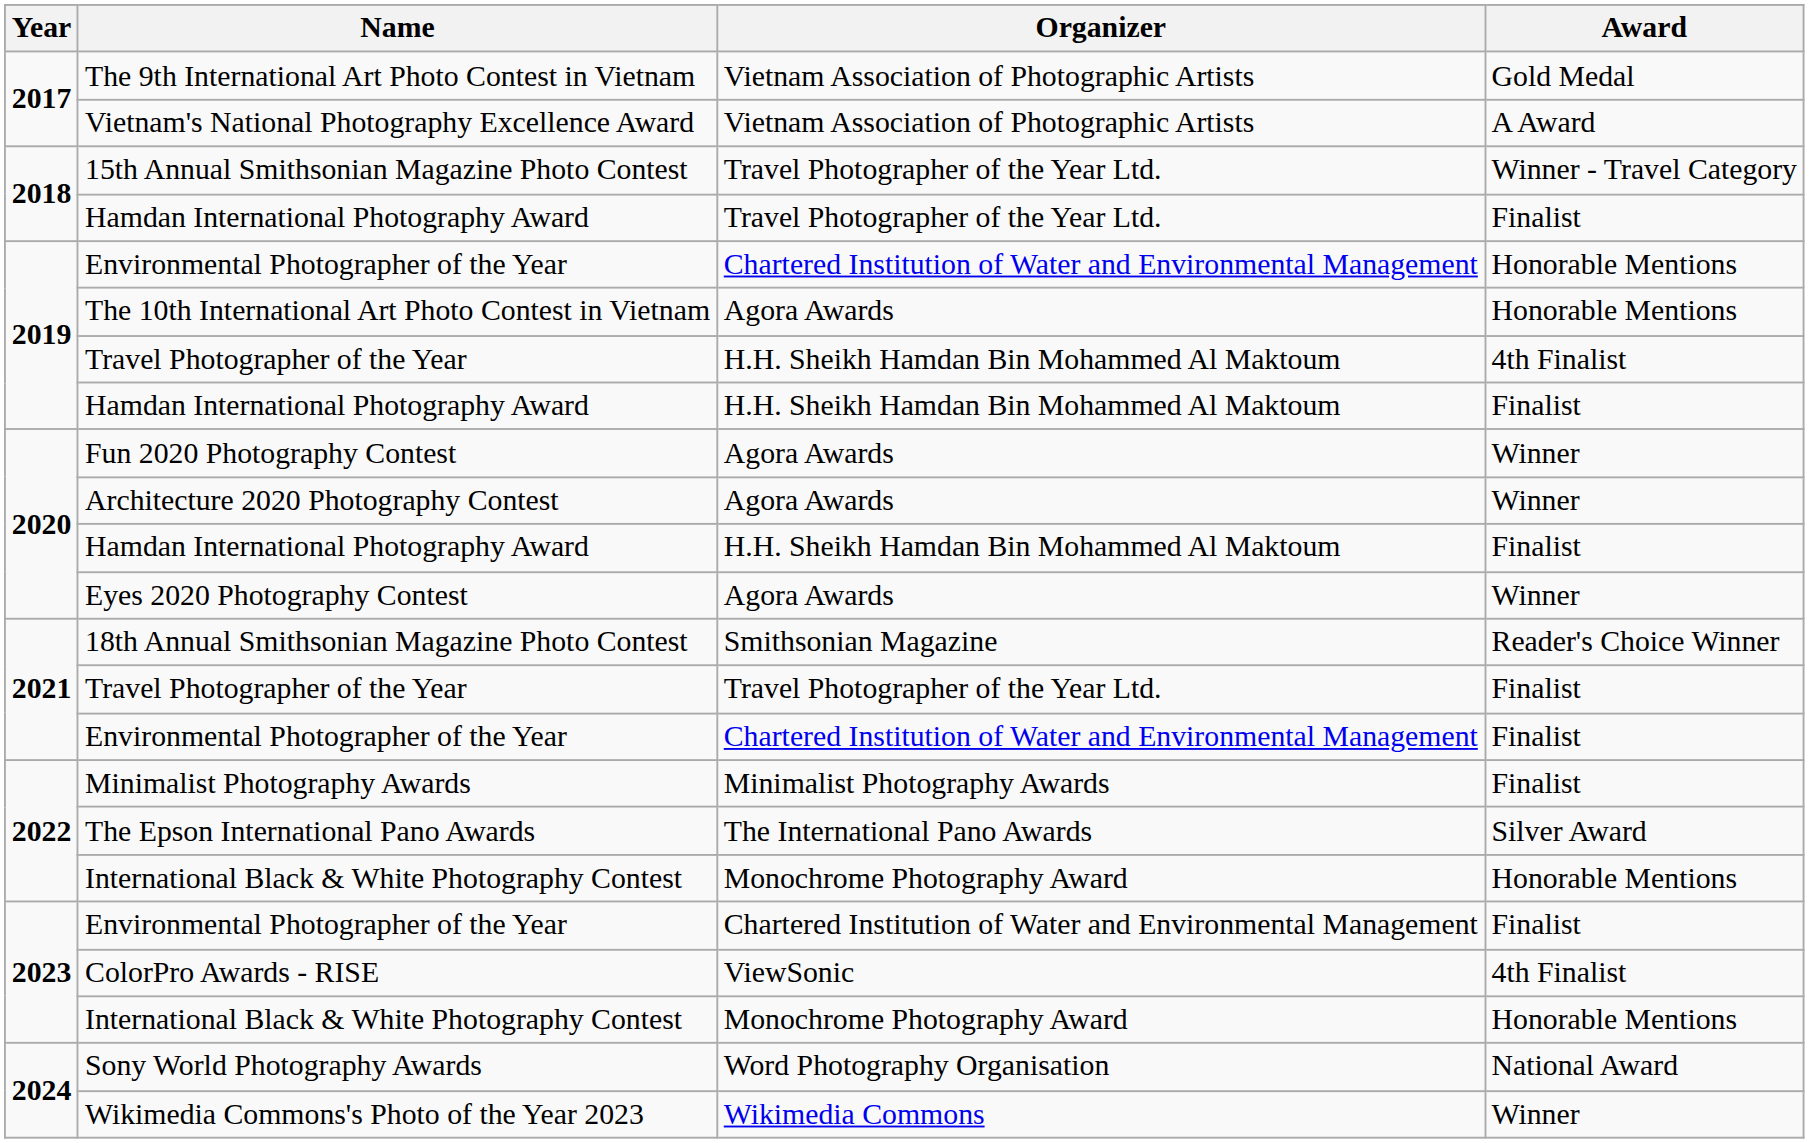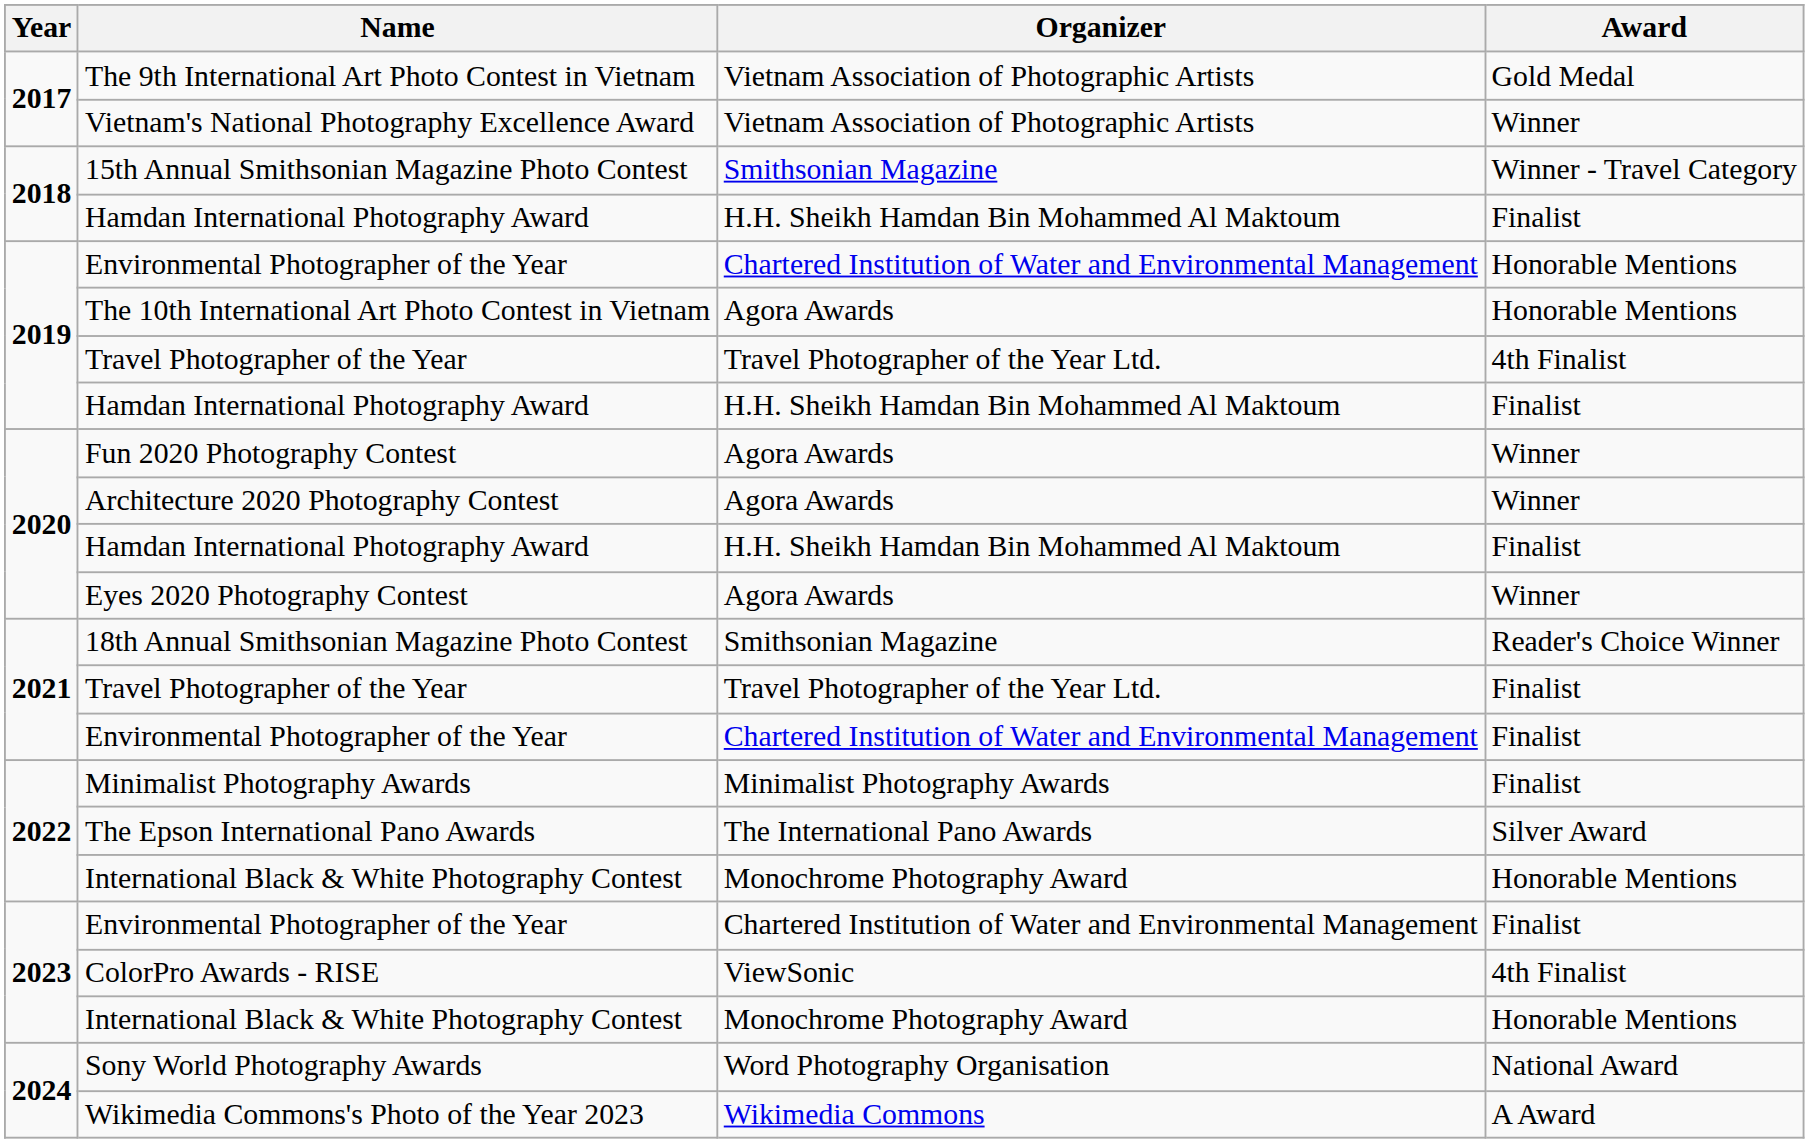Vietnam's National Photography Excellence Award | Award: A Award -> Winner
15th Annual Smithsonian Magazine Photo Contest | Organizer: Travel Photographer of the Year Ltd. -> Smithsonian Magazine
2018 / Hamdan International Photography Award | Organizer: Travel Photographer of the Year Ltd. -> H.H. Sheikh Hamdan Bin Mohammed Al Maktoum
2019 / Travel Photographer of the Year | Organizer: H.H. Sheikh Hamdan Bin Mohammed Al Maktoum -> Travel Photographer of the Year Ltd.
Wikimedia Commons's Photo of the Year 2023 | Award: Winner -> A Award
